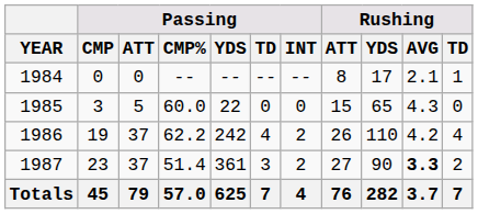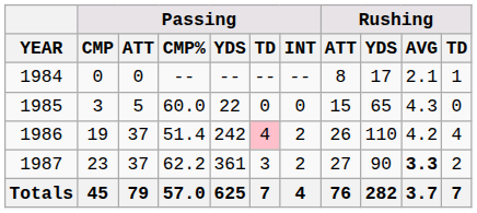1986 | Passing / CMP%: 62.2 -> 51.4
1986 | Passing / TD: no background -> pink background
1987 | Passing / CMP%: 51.4 -> 62.2
